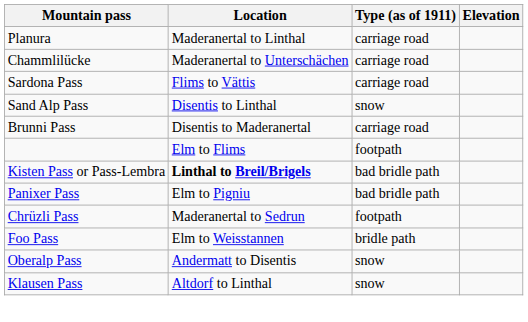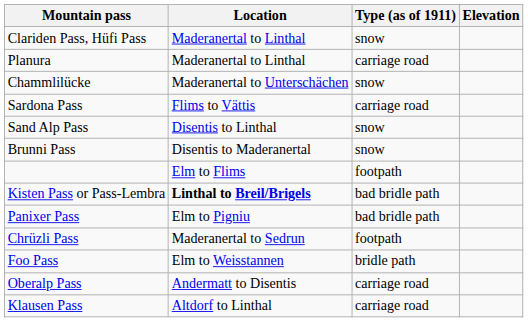+ row: Clariden Pass, Hüfi Pass | Maderanertal to Linthal | snow
Chammlilücke | Type (as of 1911): carriage road -> snow
Brunni Pass | Type (as of 1911): carriage road -> snow
Oberalp Pass | Type (as of 1911): snow -> carriage road
Klausen Pass | Type (as of 1911): snow -> carriage road
